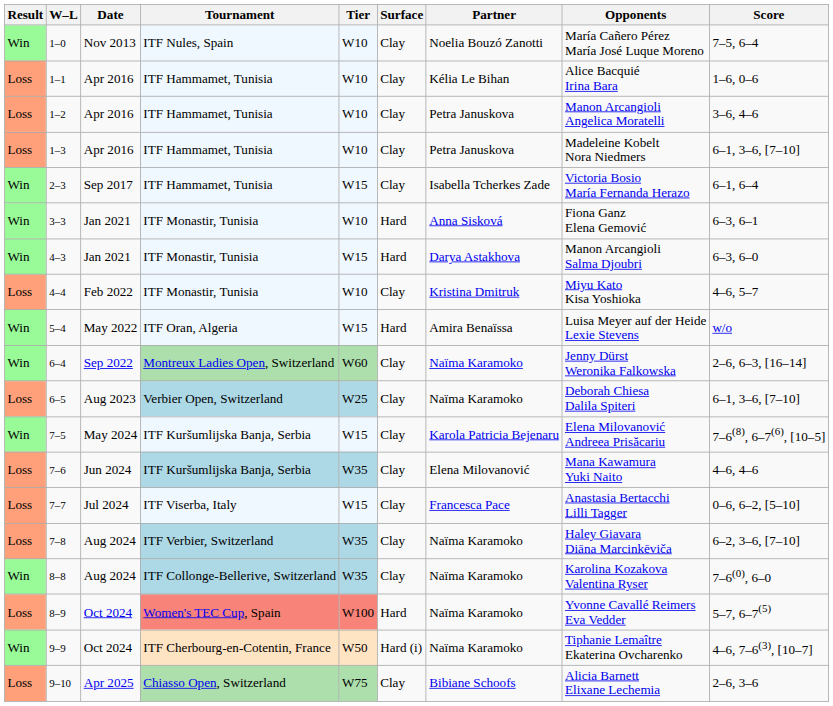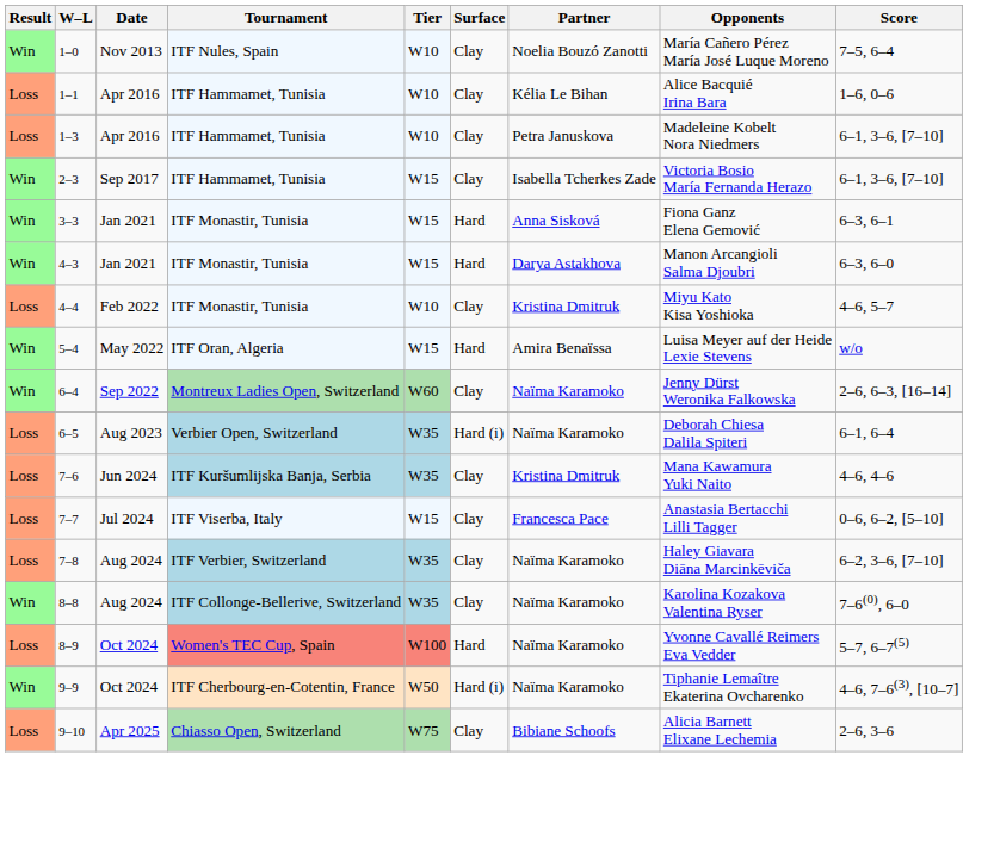- row: Loss | 1–2 | Apr 2016 | ITF Hammamet, Tunisia | W10 | Clay | Petra Januskova | Manon Arcangioli Angelica Moratelli | 3–6, 4–6
2–3 | Score: 6–1, 6–4 -> 6–1, 3–6, [7–10]
3–3 | Tier: W10 -> W15
6–5 | Tier: W25 -> W35
6–5 | Surface: Clay -> Hard (i)
6–5 | Score: 6–1, 3–6, [7–10] -> 6–1, 6–4
- row: Win | 7–5 | May 2024 | ITF Kuršumlijska Banja, Serbia | W15 | Clay | Karola Patricia Bejenaru | Elena Milovanović Andreea Prisăcariu | 7–6(8), 6–7(6), [10–5]
7–6 | Partner: Elena Milovanović -> Kristina Dmitruk
